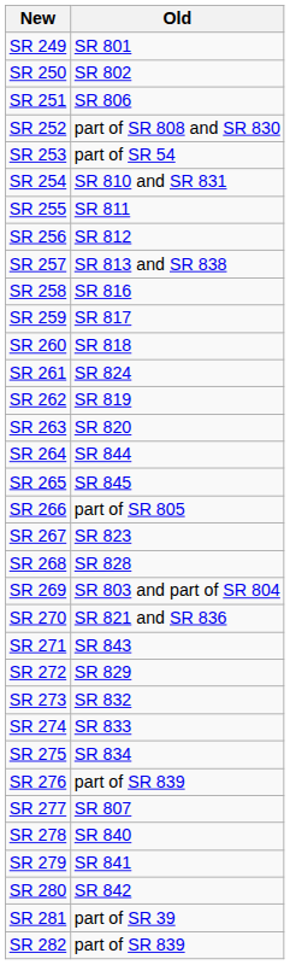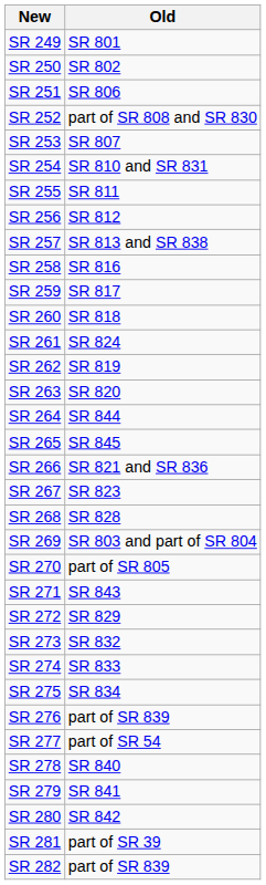SR 253 | Old: part of SR 54 -> SR 807
SR 266 | Old: part of SR 805 -> SR 821 and SR 836
SR 270 | Old: SR 821 and SR 836 -> part of SR 805
SR 277 | Old: SR 807 -> part of SR 54
